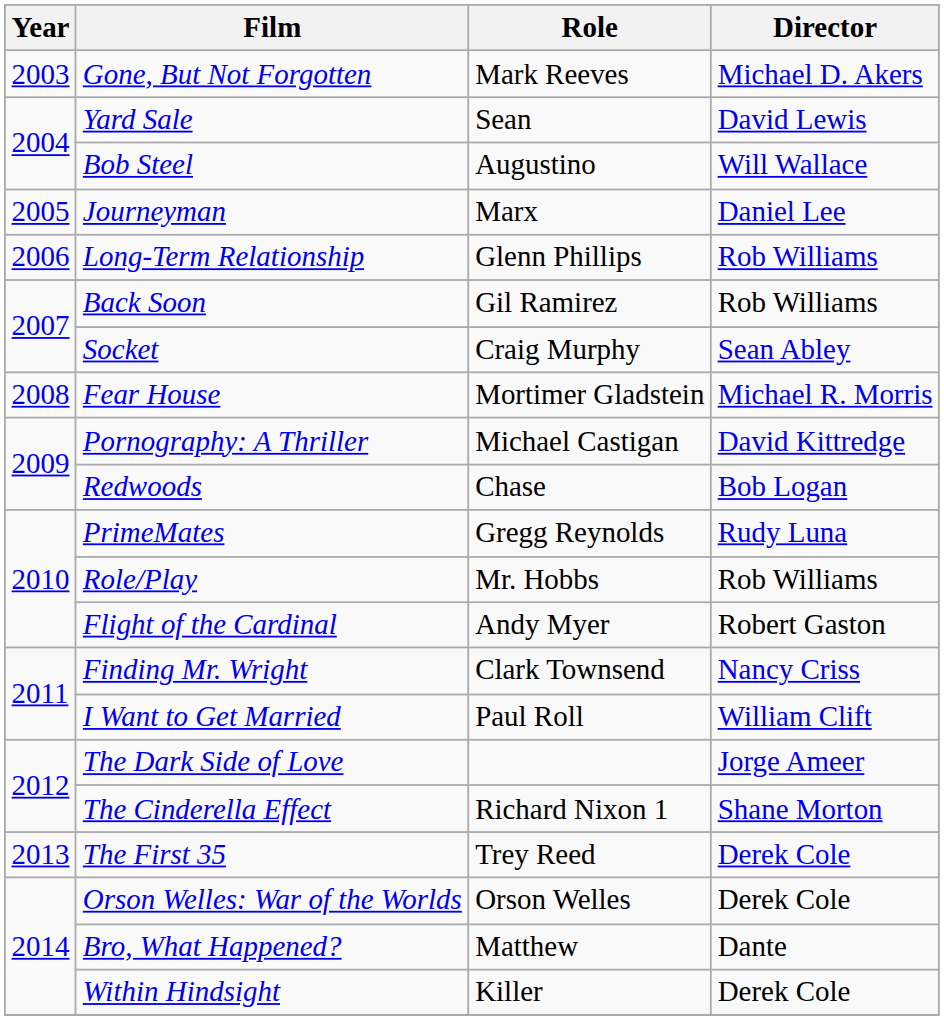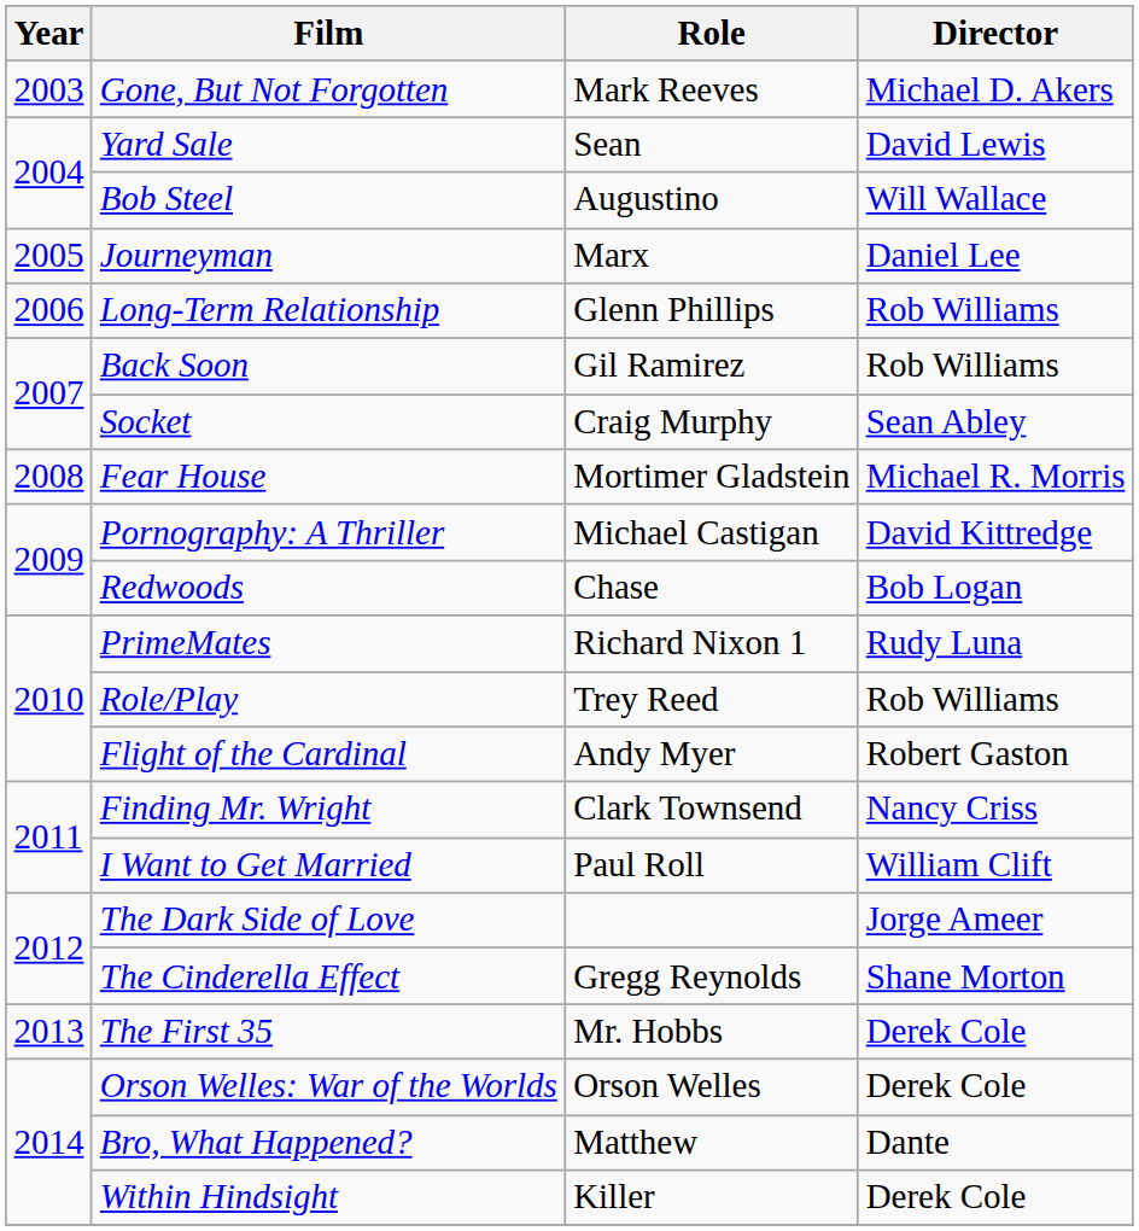PrimeMates | Role: Gregg Reynolds -> Richard Nixon 1
Role/Play | Role: Mr. Hobbs -> Trey Reed
The Cinderella Effect | Role: Richard Nixon 1 -> Gregg Reynolds
The First 35 | Role: Trey Reed -> Mr. Hobbs
